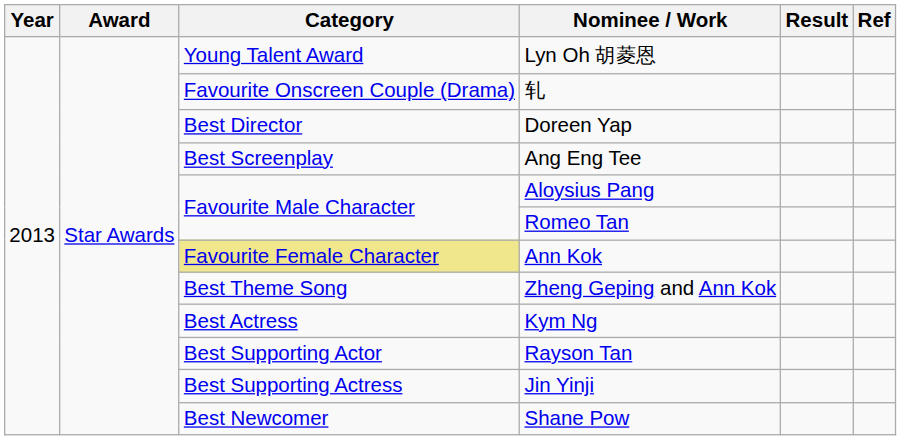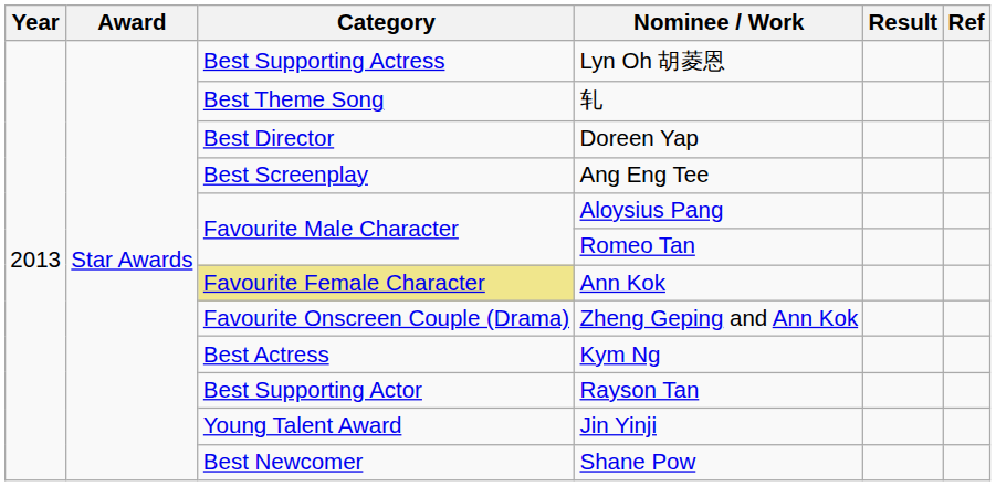Lyn Oh 胡菱恩 | Category: Young Talent Award -> Best Supporting Actress
轧 | Category: Favourite Onscreen Couple (Drama) -> Best Theme Song
Zheng Geping and Ann Kok | Category: Best Theme Song -> Favourite Onscreen Couple (Drama)
Jin Yinji | Category: Best Supporting Actress -> Young Talent Award
